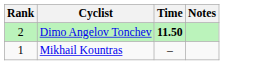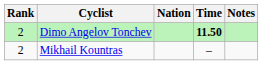+ column: Nation
Mikhail Kountras | Rank: 1 -> 2
